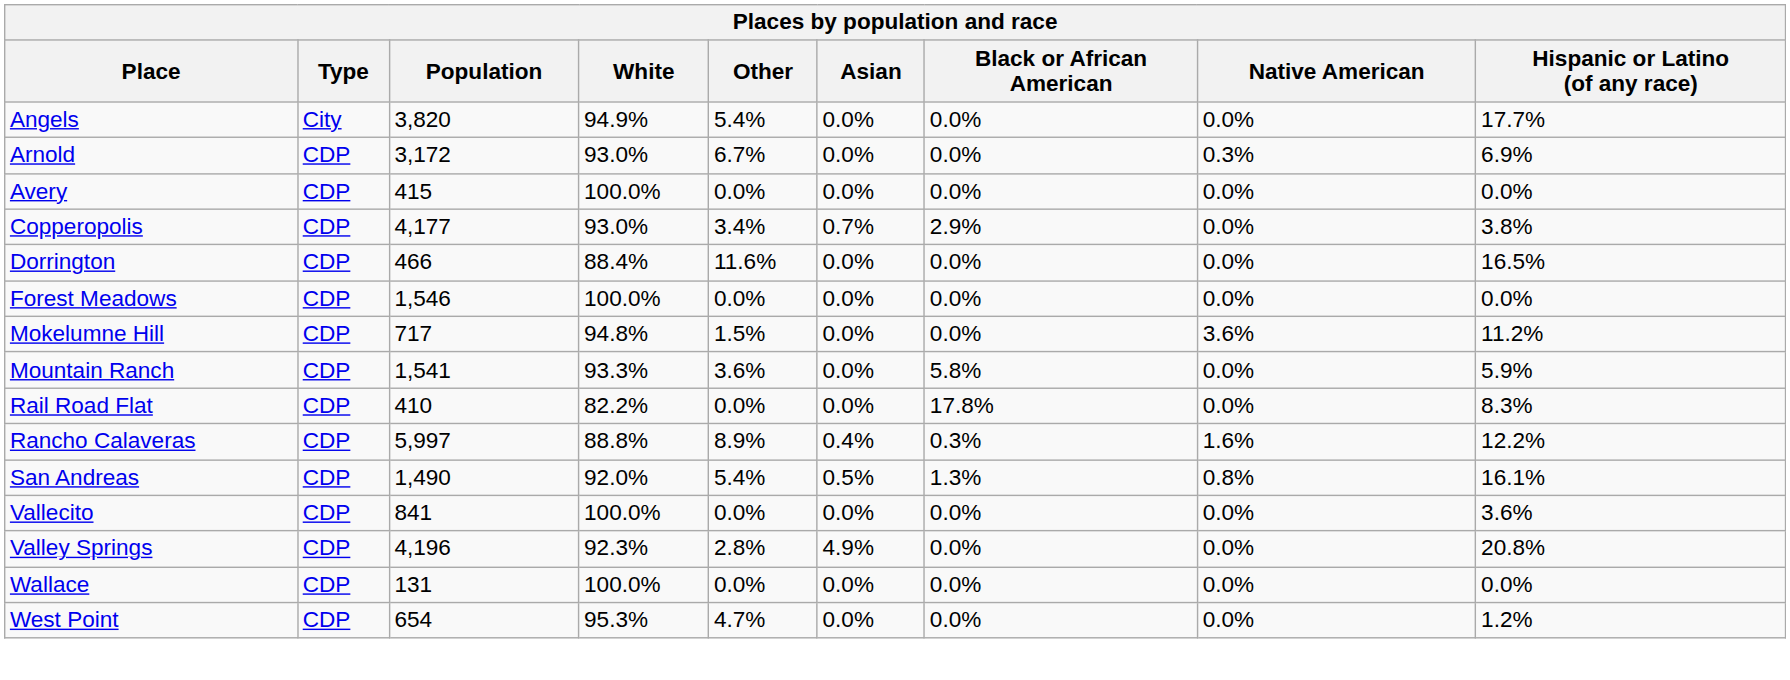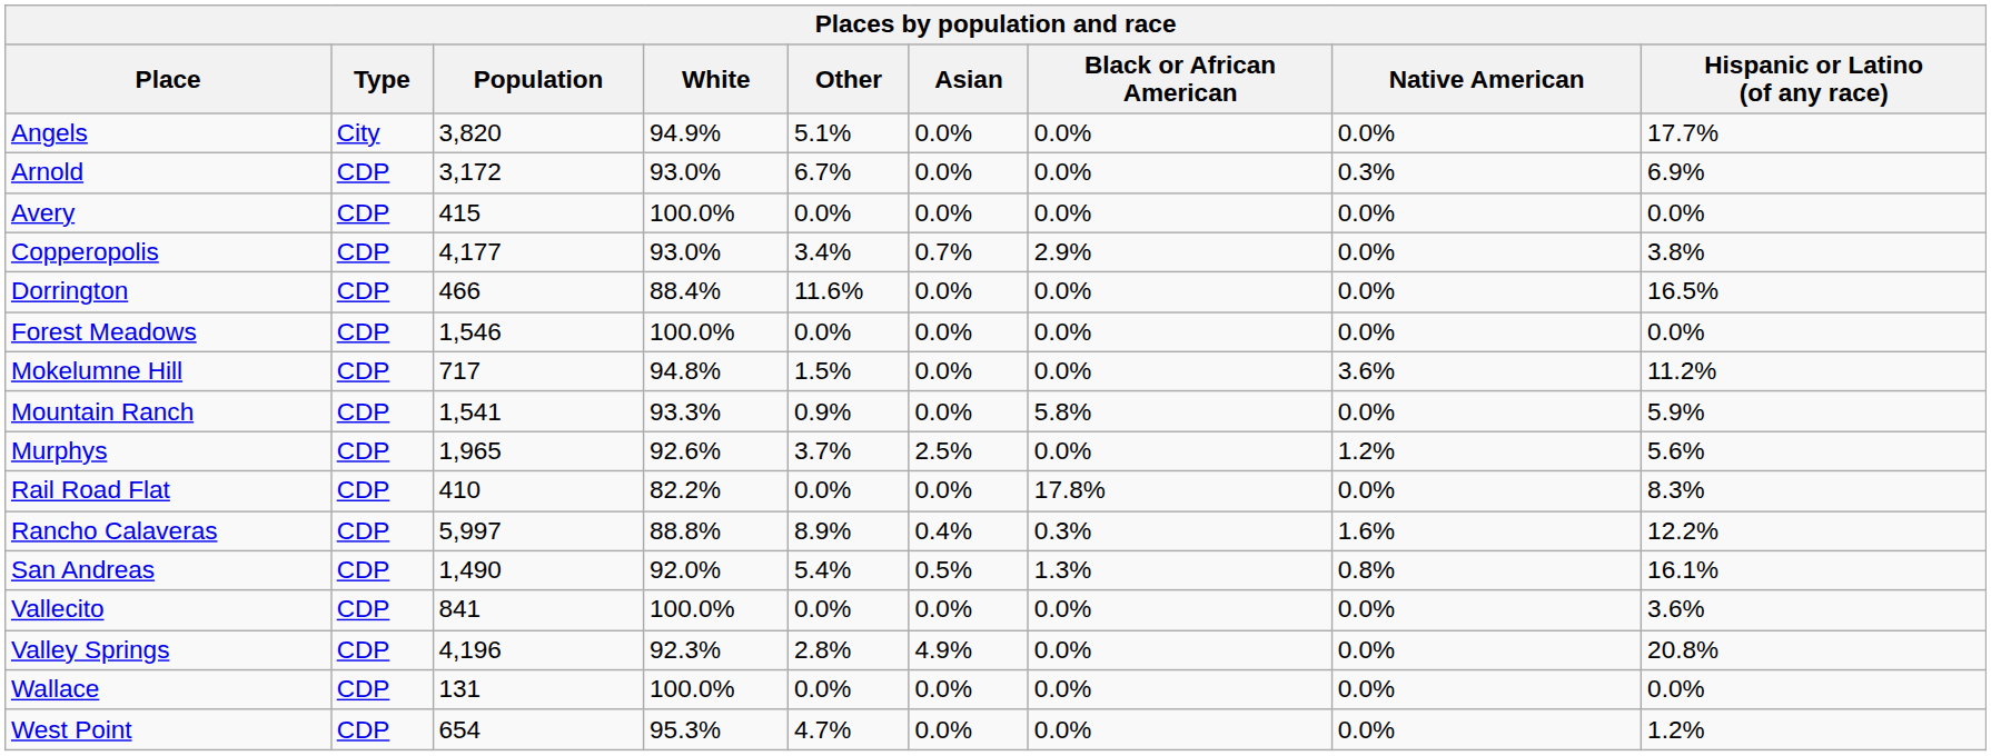Angels | Other: 5.4% -> 5.1%
Mountain Ranch | Other: 3.6% -> 0.9%
+ row: Murphys | CDP | 1,965 | 92.6% | 3.7% | 2.5% | 0.0% | 1.2% | 5.6%
